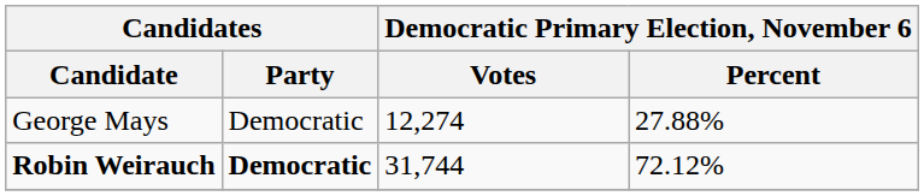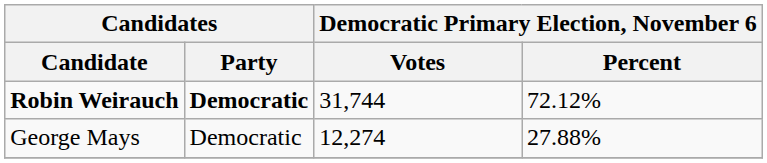rows swapped: Robin Weirauch <-> George Mays
